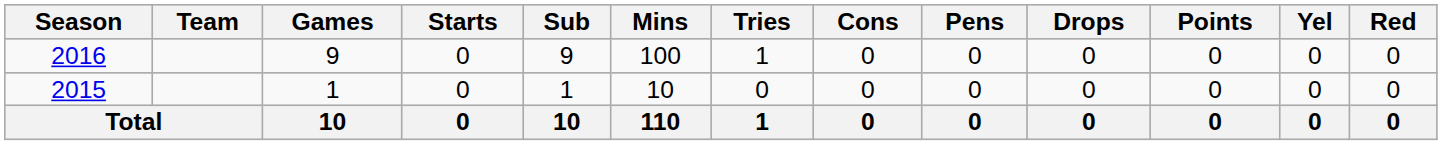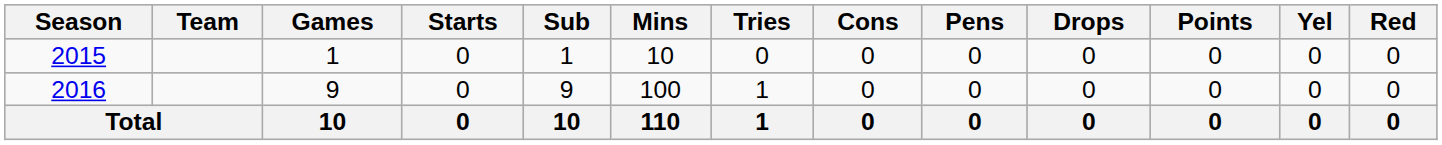rows swapped: 2015 <-> 2016
